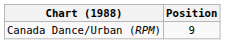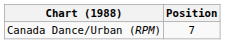Canada Dance/Urban (RPM) | Position: 9 -> 7
